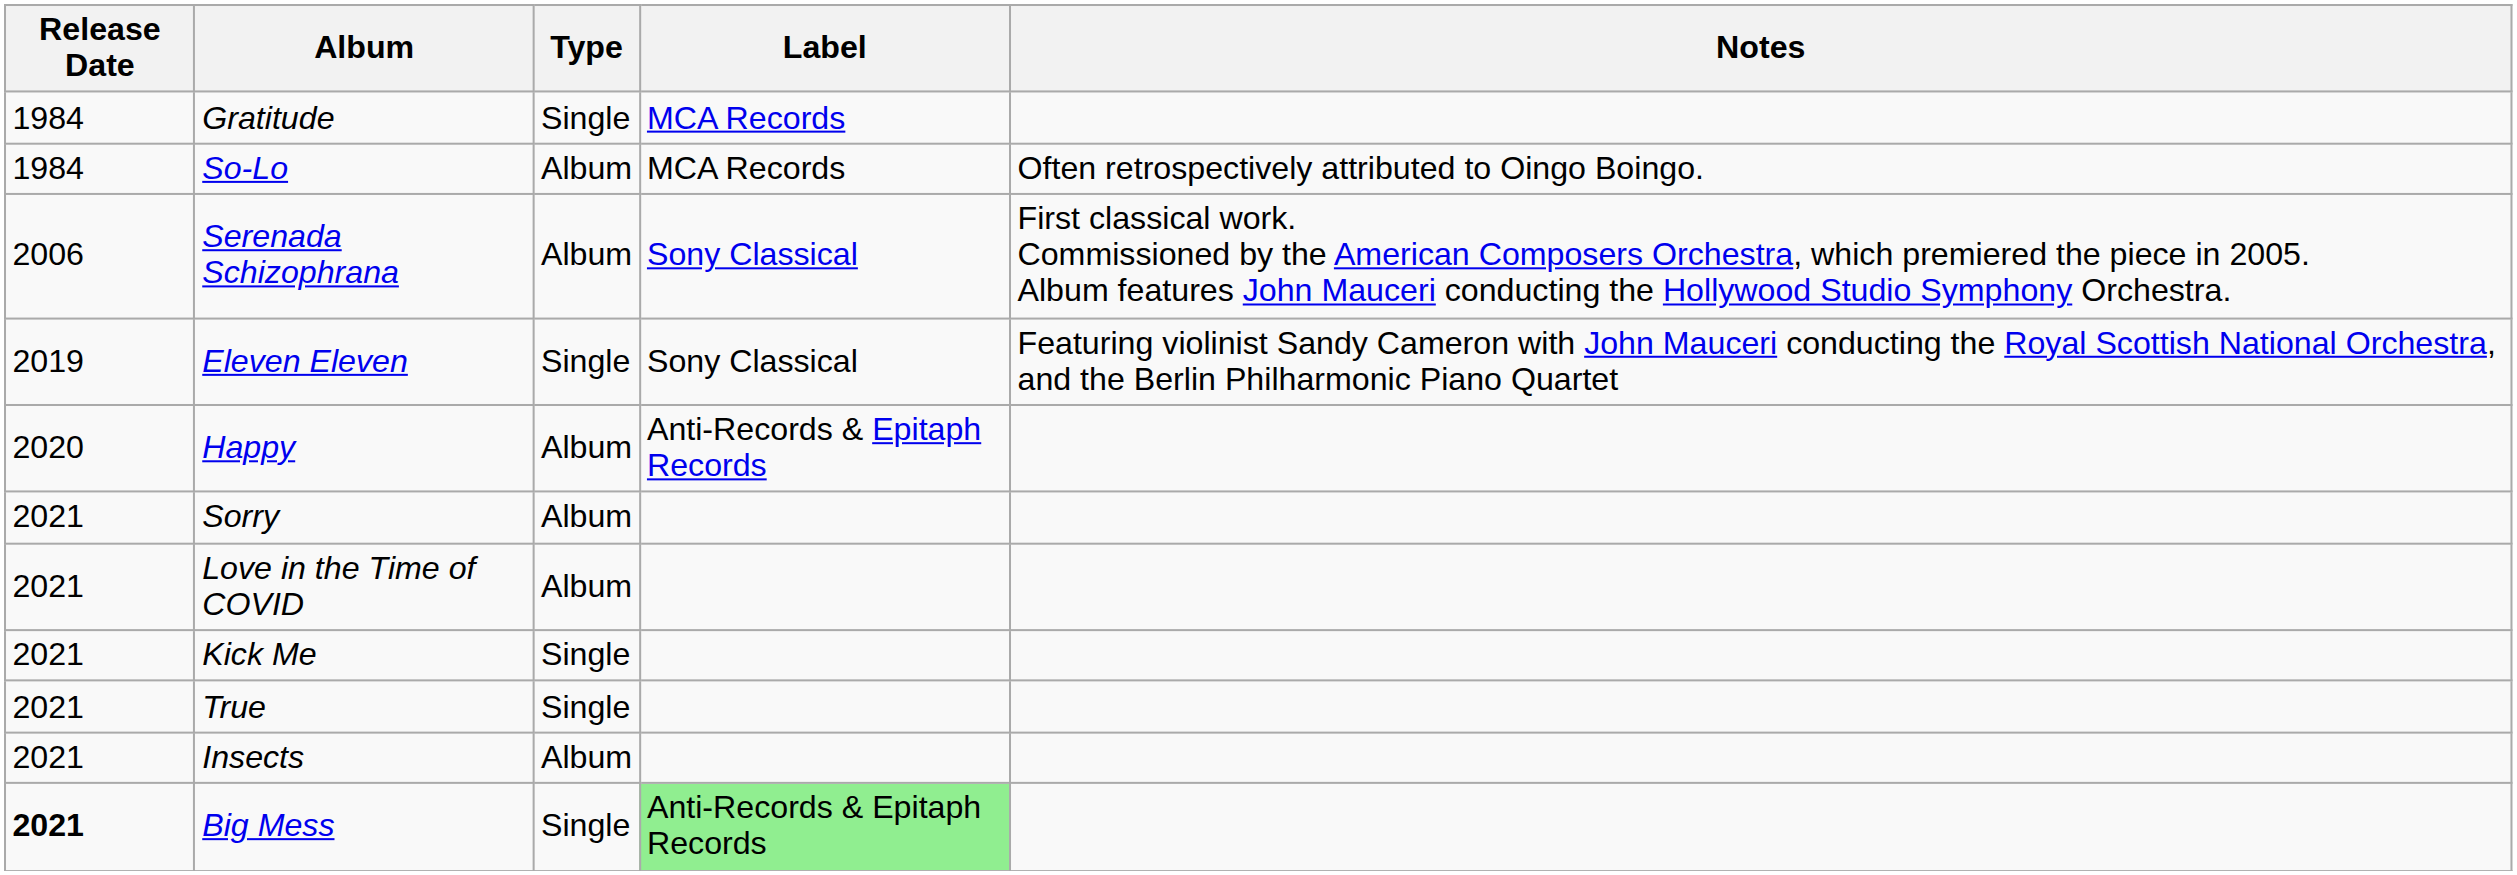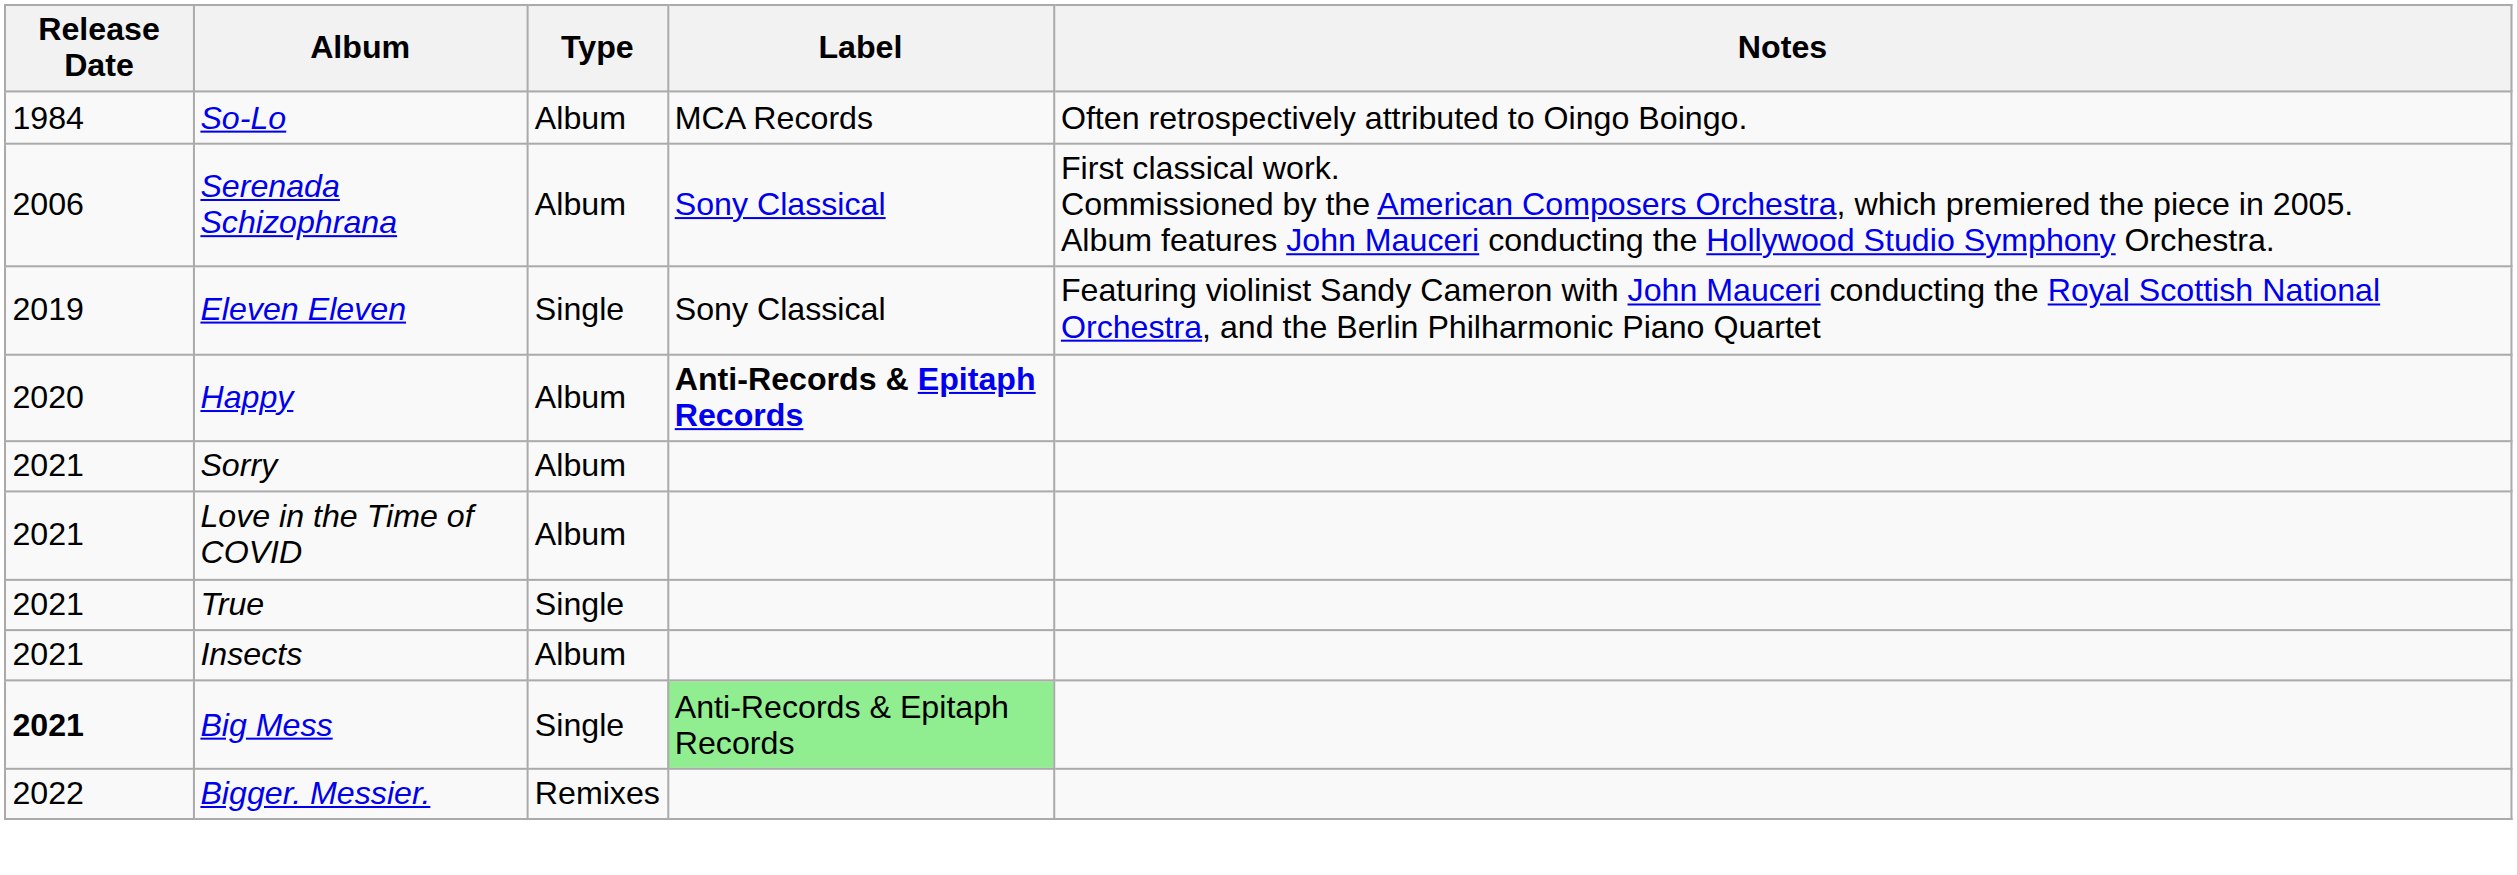- row: 1984 | Gratitude | Single | MCA Records
Happy | Label: normal -> bold
- row: 2021 | Kick Me | Single
+ row: 2022 | Bigger. Messier. | Remixes
